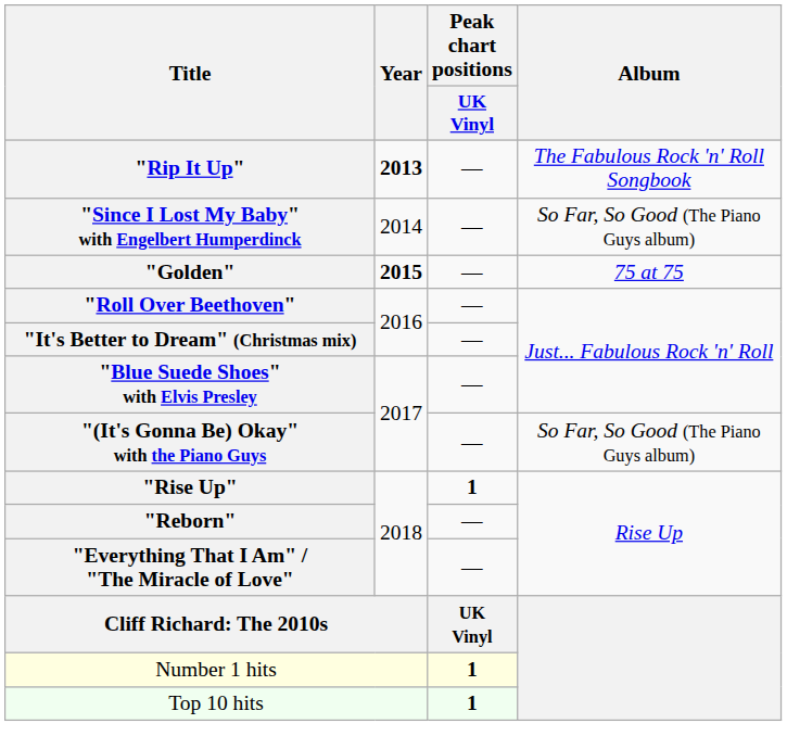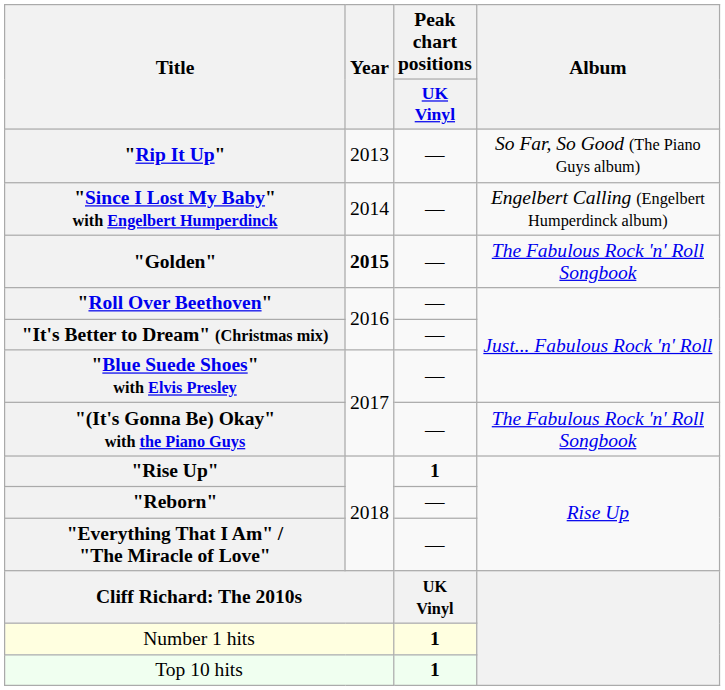"Rip It Up" | Year: bold -> normal
"Rip It Up" | Album: The Fabulous Rock 'n' Roll Songbook -> So Far, So Good (The Piano Guys album)
"Since I Lost My Baby" with Engelbert Humperdinck | Album: So Far, So Good (The Piano Guys album) -> Engelbert Calling (Engelbert Humperdinck album)
"Golden" | Album: 75 at 75 -> The Fabulous Rock 'n' Roll Songbook
"(It's Gonna Be) Okay" with the Piano Guys | Album: So Far, So Good (The Piano Guys album) -> The Fabulous Rock 'n' Roll Songbook
